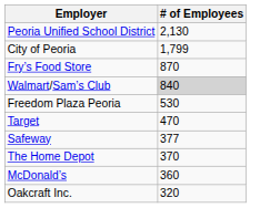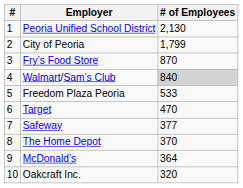+ column: # | 1 | 2 | 3 | 4 | 5 | 6 | 7 | 8 | 9 | 10
Freedom Plaza Peoria | # of Employees: 530 -> 533
McDonald’s | # of Employees: 360 -> 364
